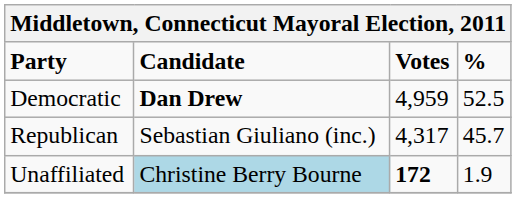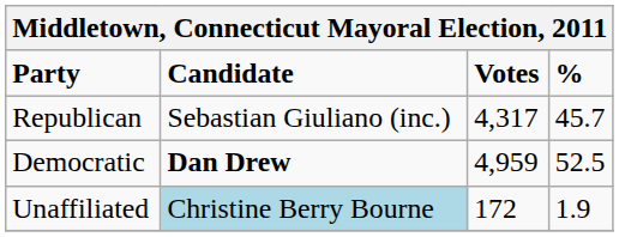rows swapped: Democratic <-> Republican
Unaffiliated | Votes: bold -> normal
